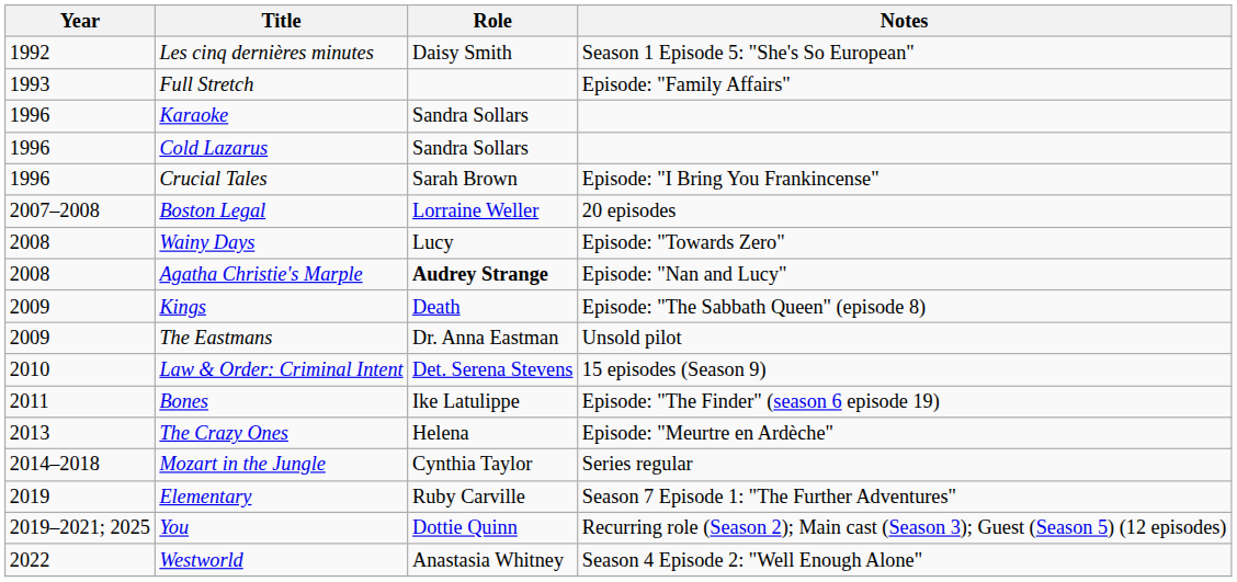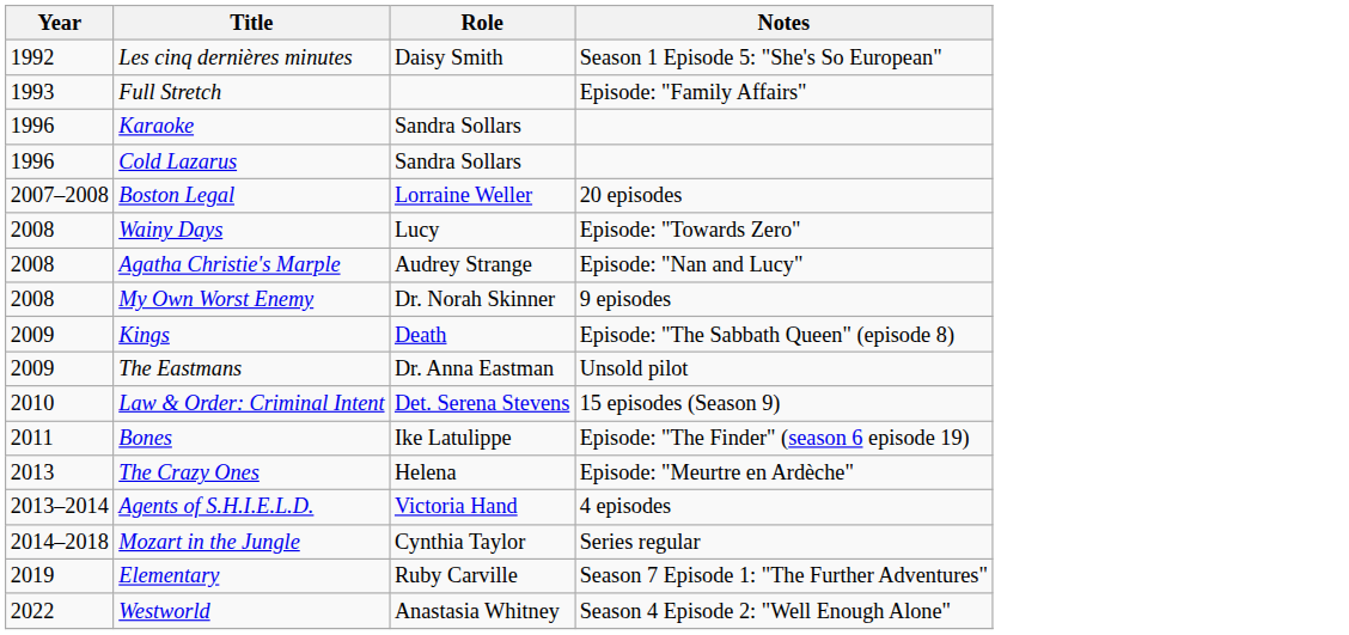- row: 1996 | Crucial Tales | Sarah Brown | Episode: "I Bring You Frankincense"
Agatha Christie's Marple | Role: bold -> normal
+ row: 2008 | My Own Worst Enemy | Dr. Norah Skinner | 9 episodes
+ row: 2013–2014 | Agents of S.H.I.E.L.D. | Victoria Hand | 4 episodes
- row: 2019–2021; 2025 | You | Dottie Quinn | Recurring role (Season 2); Main cast (Season 3); Guest (Season 5) (12 episodes)
